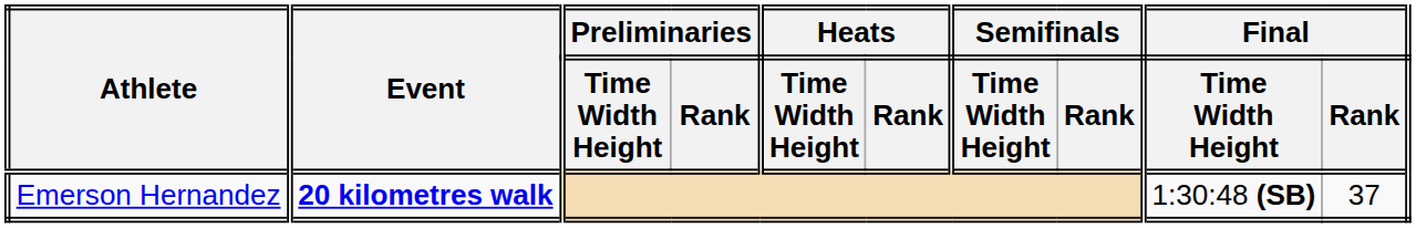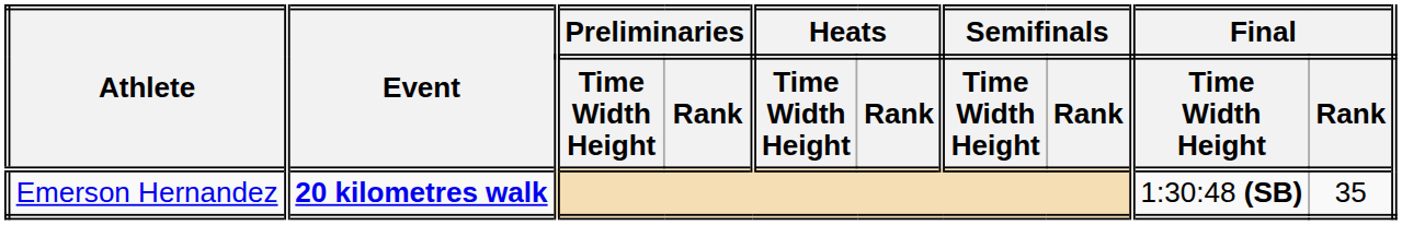Emerson Hernandez | Final / Rank: 37 -> 35
